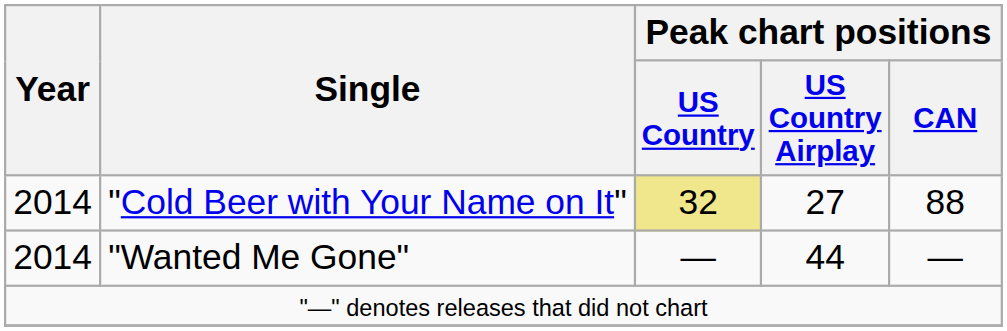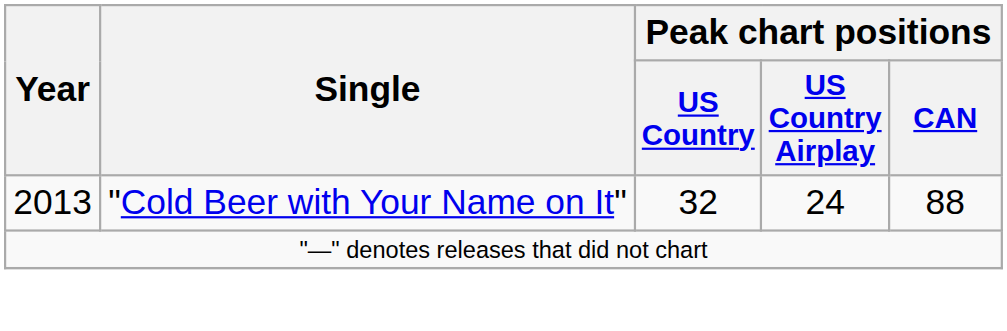"Cold Beer with Your Name on It" | Year: 2014 -> 2013
"Cold Beer with Your Name on It" | Peak chart positions / US Country: khaki background -> no background
"Cold Beer with Your Name on It" | Peak chart positions / US Country Airplay: 27 -> 24
- row: 2014 | "Wanted Me Gone" | — | 44 | —
